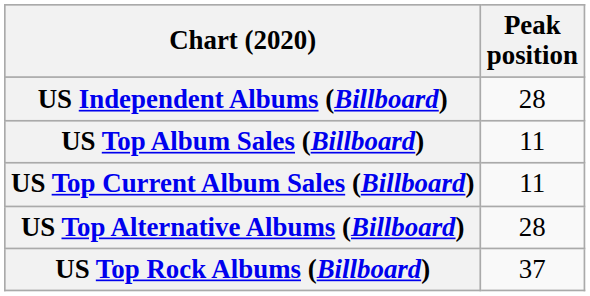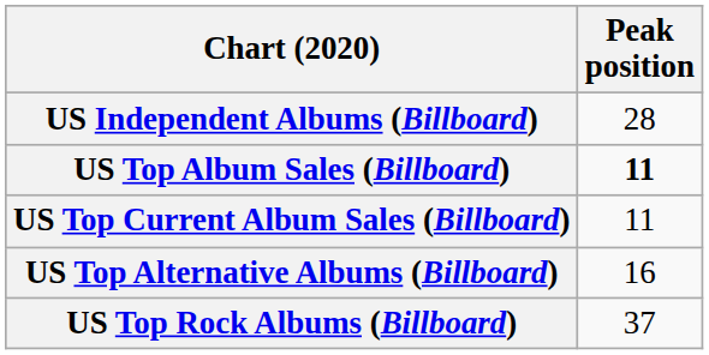US Top Album Sales (Billboard) | Peak position: normal -> bold
US Top Alternative Albums (Billboard) | Peak position: 28 -> 16
